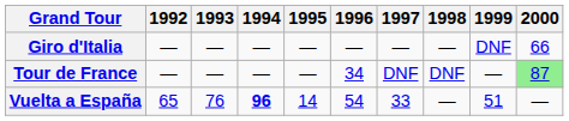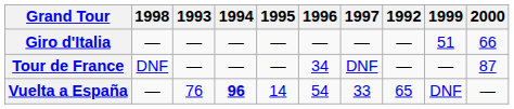columns swapped: 1992 <-> 1998
Giro d'Italia | 1999: DNF -> 51
Tour de France | 2000: lightgreen background -> no background
Vuelta a España | 1999: 51 -> DNF
